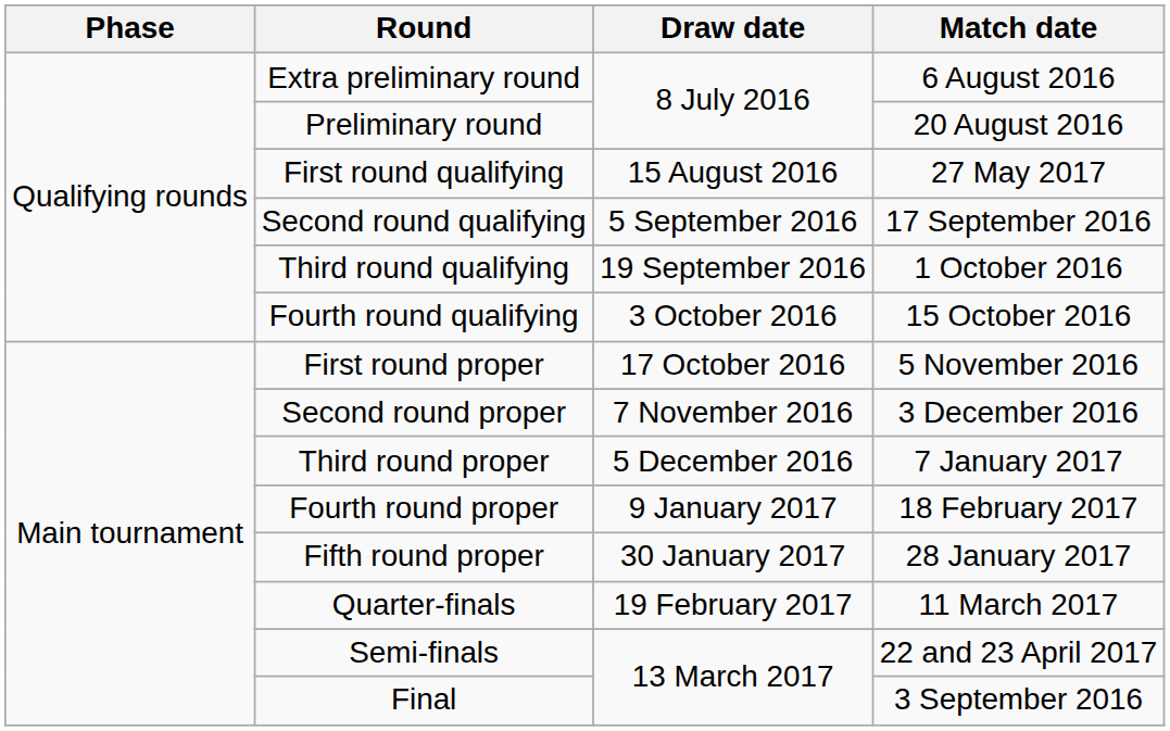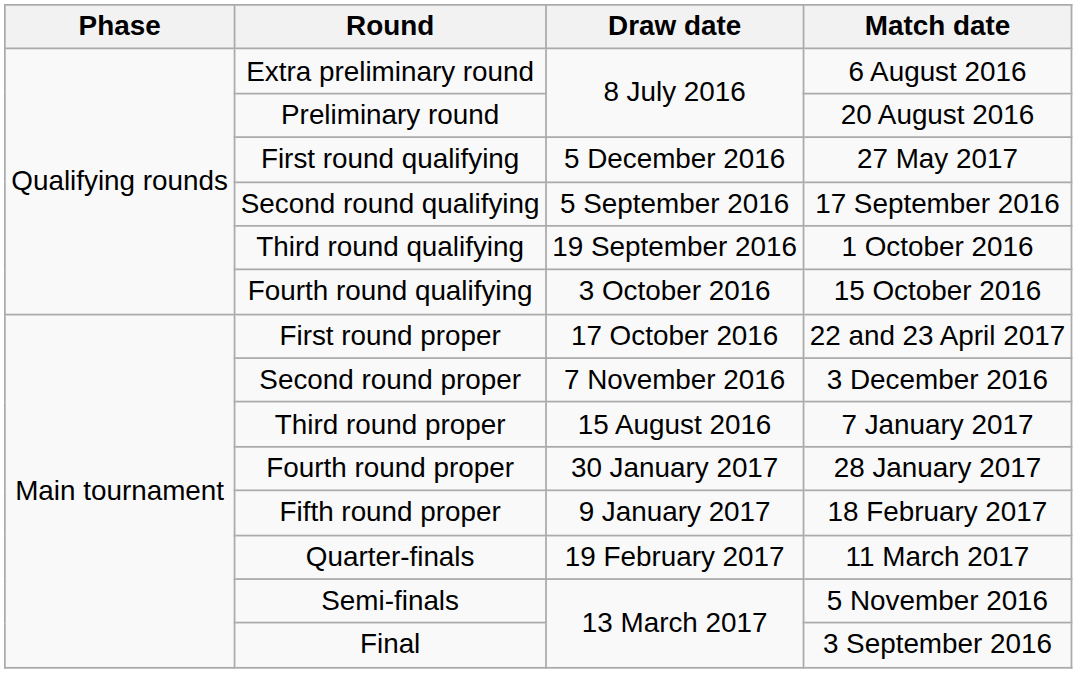First round qualifying | Draw date: 15 August 2016 -> 5 December 2016
First round proper | Match date: 5 November 2016 -> 22 and 23 April 2017
Third round proper | Draw date: 5 December 2016 -> 15 August 2016
Fourth round proper | Draw date: 9 January 2017 -> 30 January 2017
Fourth round proper | Match date: 18 February 2017 -> 28 January 2017
Fifth round proper | Draw date: 30 January 2017 -> 9 January 2017
Fifth round proper | Match date: 28 January 2017 -> 18 February 2017
Semi-finals | Match date: 22 and 23 April 2017 -> 5 November 2016
